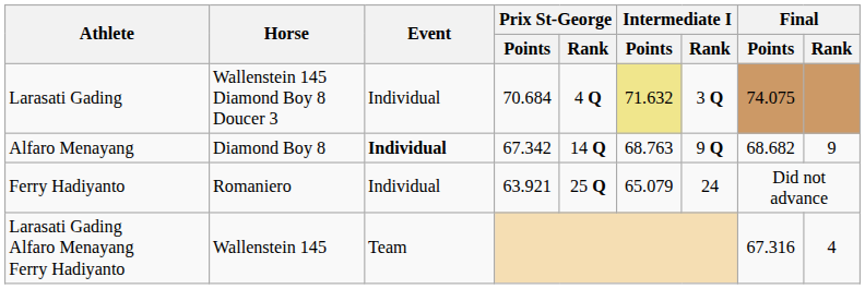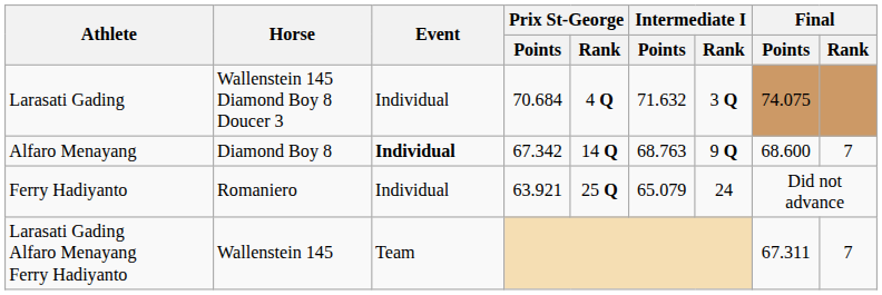Larasati Gading | Intermediate I / Points: khaki background -> no background
Alfaro Menayang | Final / Points: 68.682 -> 68.600
Alfaro Menayang | Final / Rank: 9 -> 7
Larasati Gading Alfaro Menayang Ferry Hadiyanto | Final / Points: 67.316 -> 67.311
Larasati Gading Alfaro Menayang Ferry Hadiyanto | Final / Rank: 4 -> 7
